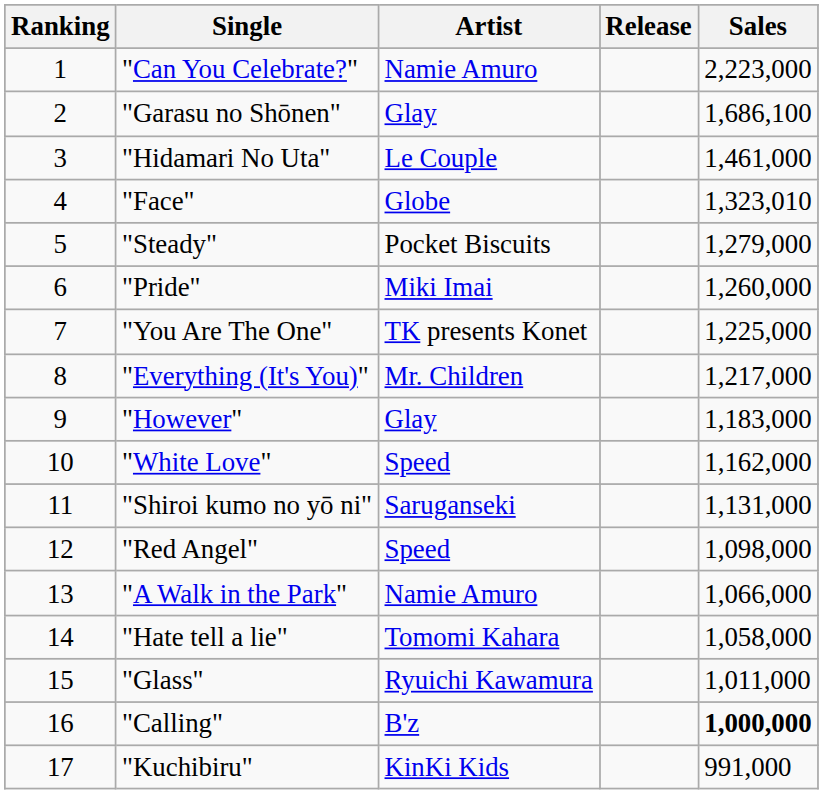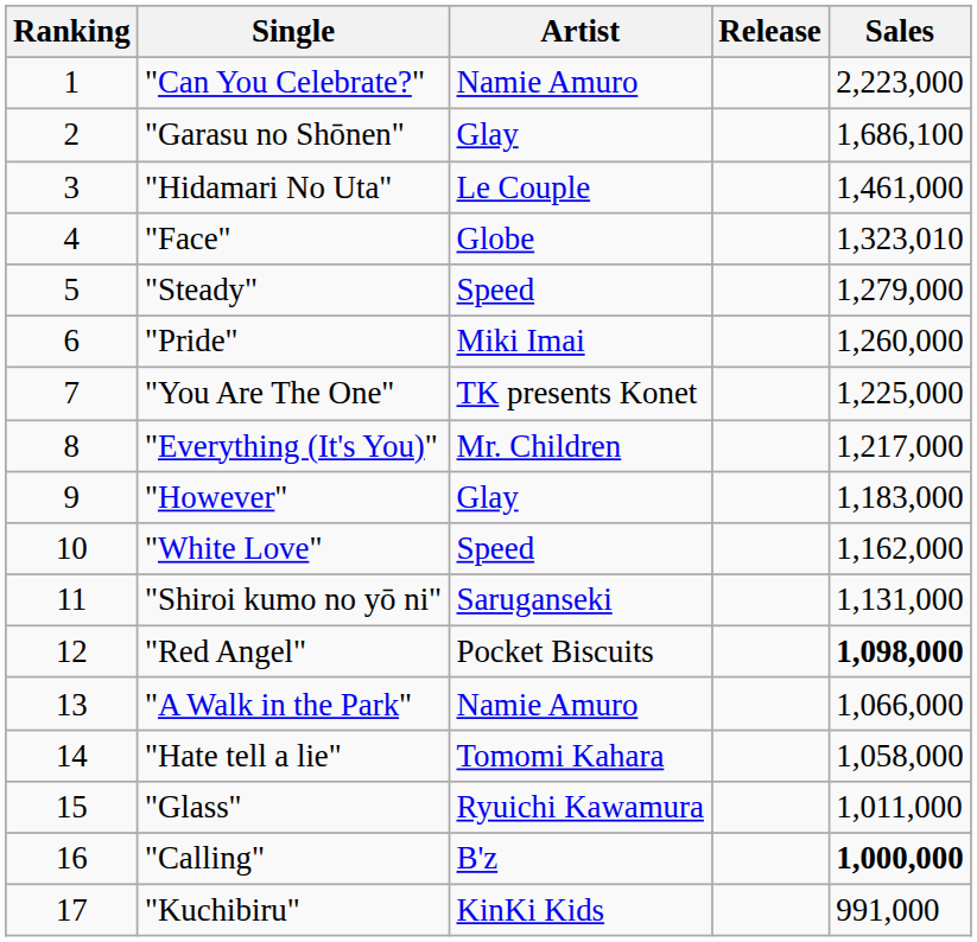"Steady" | Artist: Pocket Biscuits -> Speed
"Red Angel" | Artist: Speed -> Pocket Biscuits
"Red Angel" | Sales: normal -> bold
